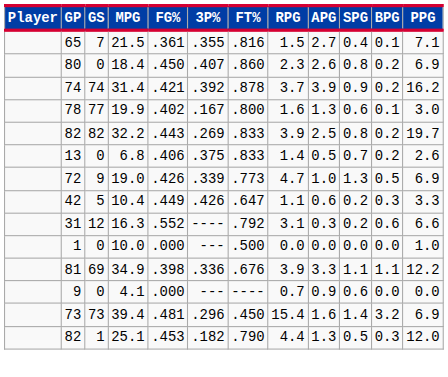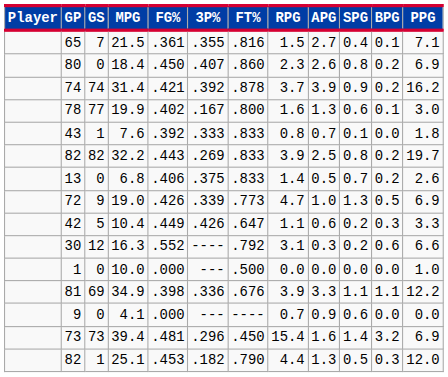+ row: 43 | 1 | 7.6 | .392 | .333 | .833 | 0.8 | 0.7 | 0.1 | 0.0 | 1.8
16.3 | GP: 31 -> 30
